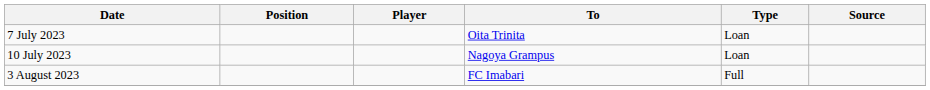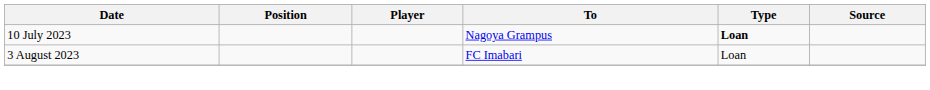- row: 7 July 2023 | Oita Trinita | Loan
10 July 2023 | Type: normal -> bold
3 August 2023 | Type: Full -> Loan
